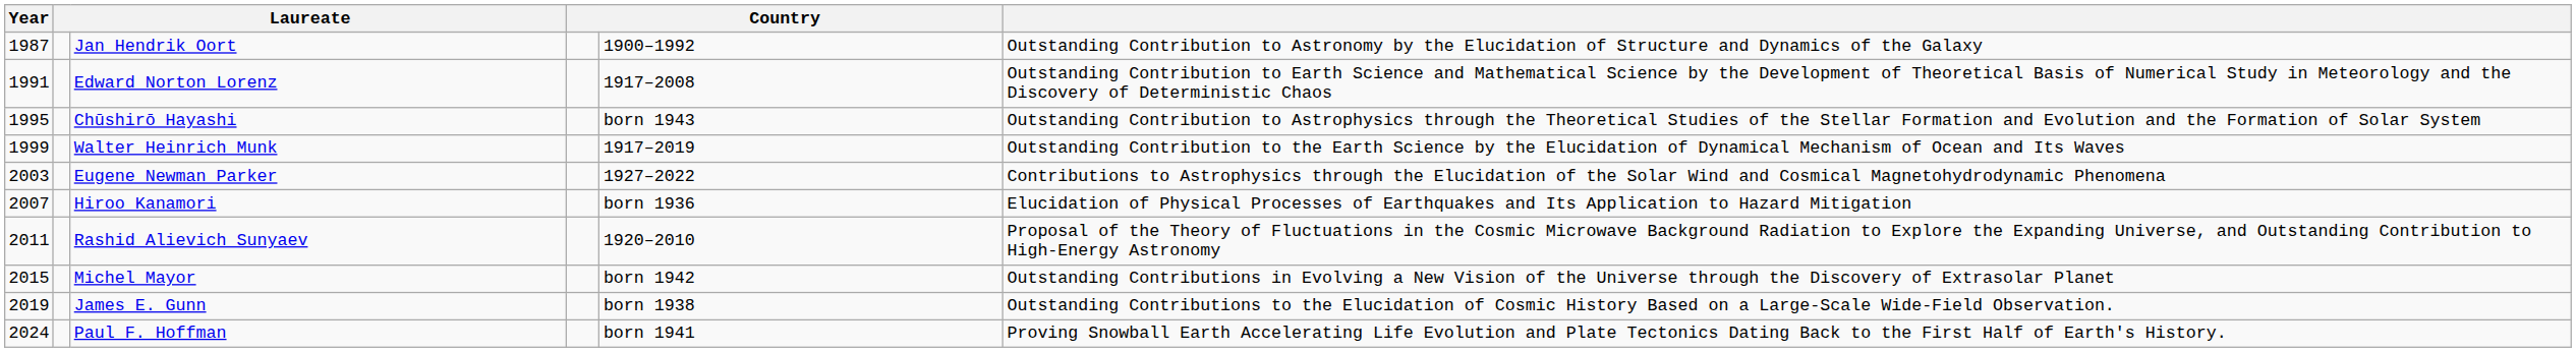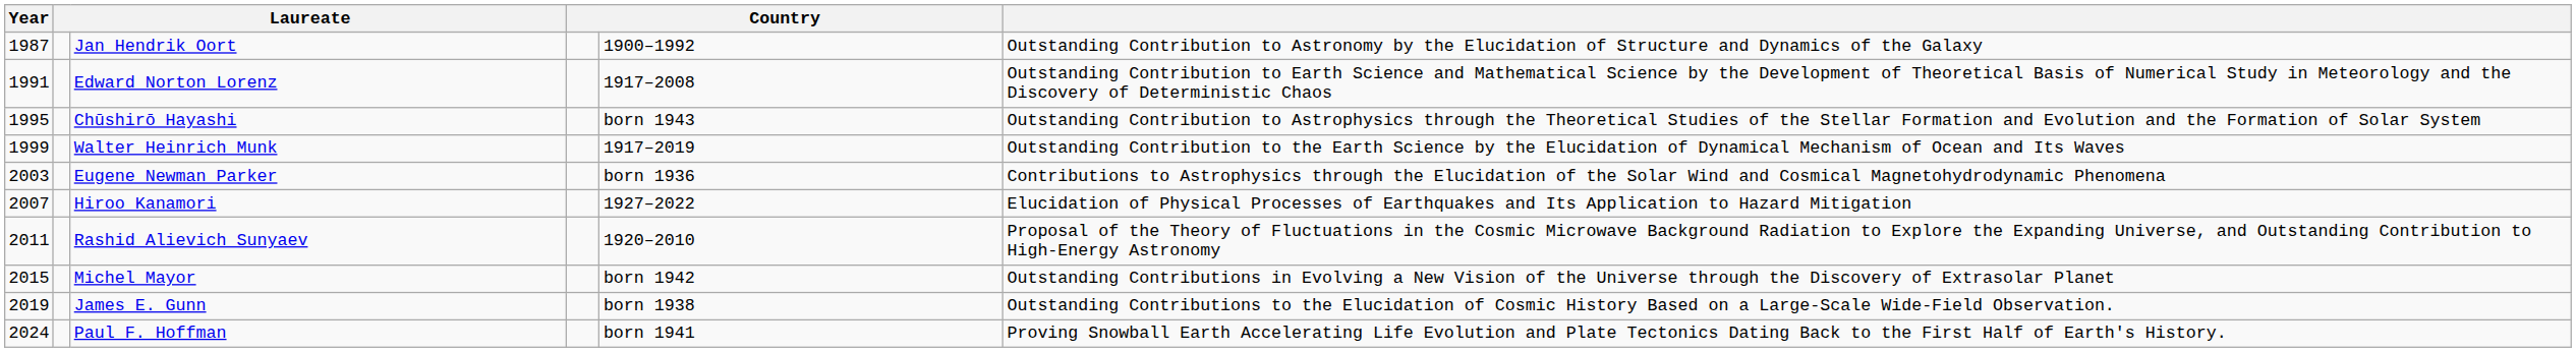Eugene Newman Parker | column 5: 1927–2022 -> born 1936
Hiroo Kanamori | column 5: born 1936 -> 1927–2022
